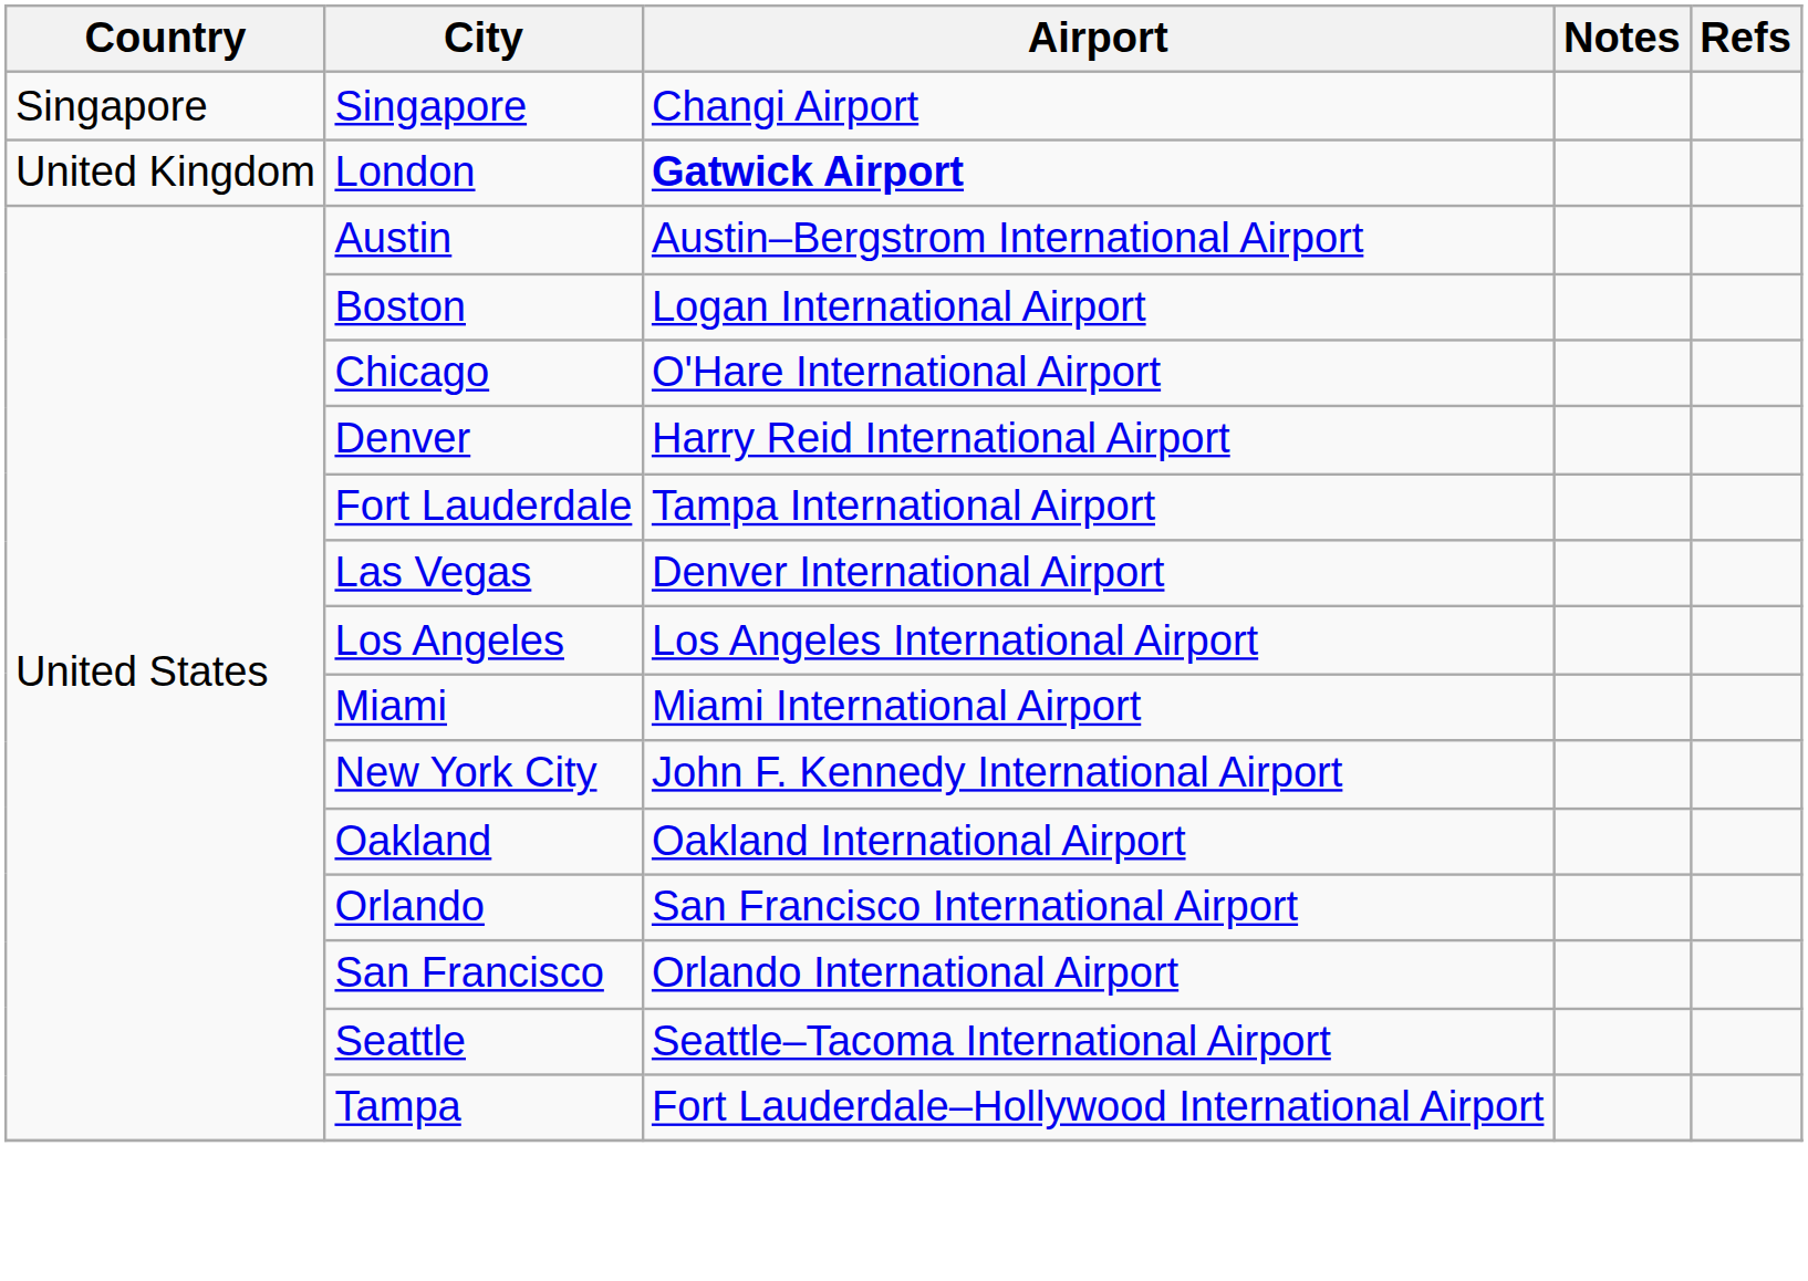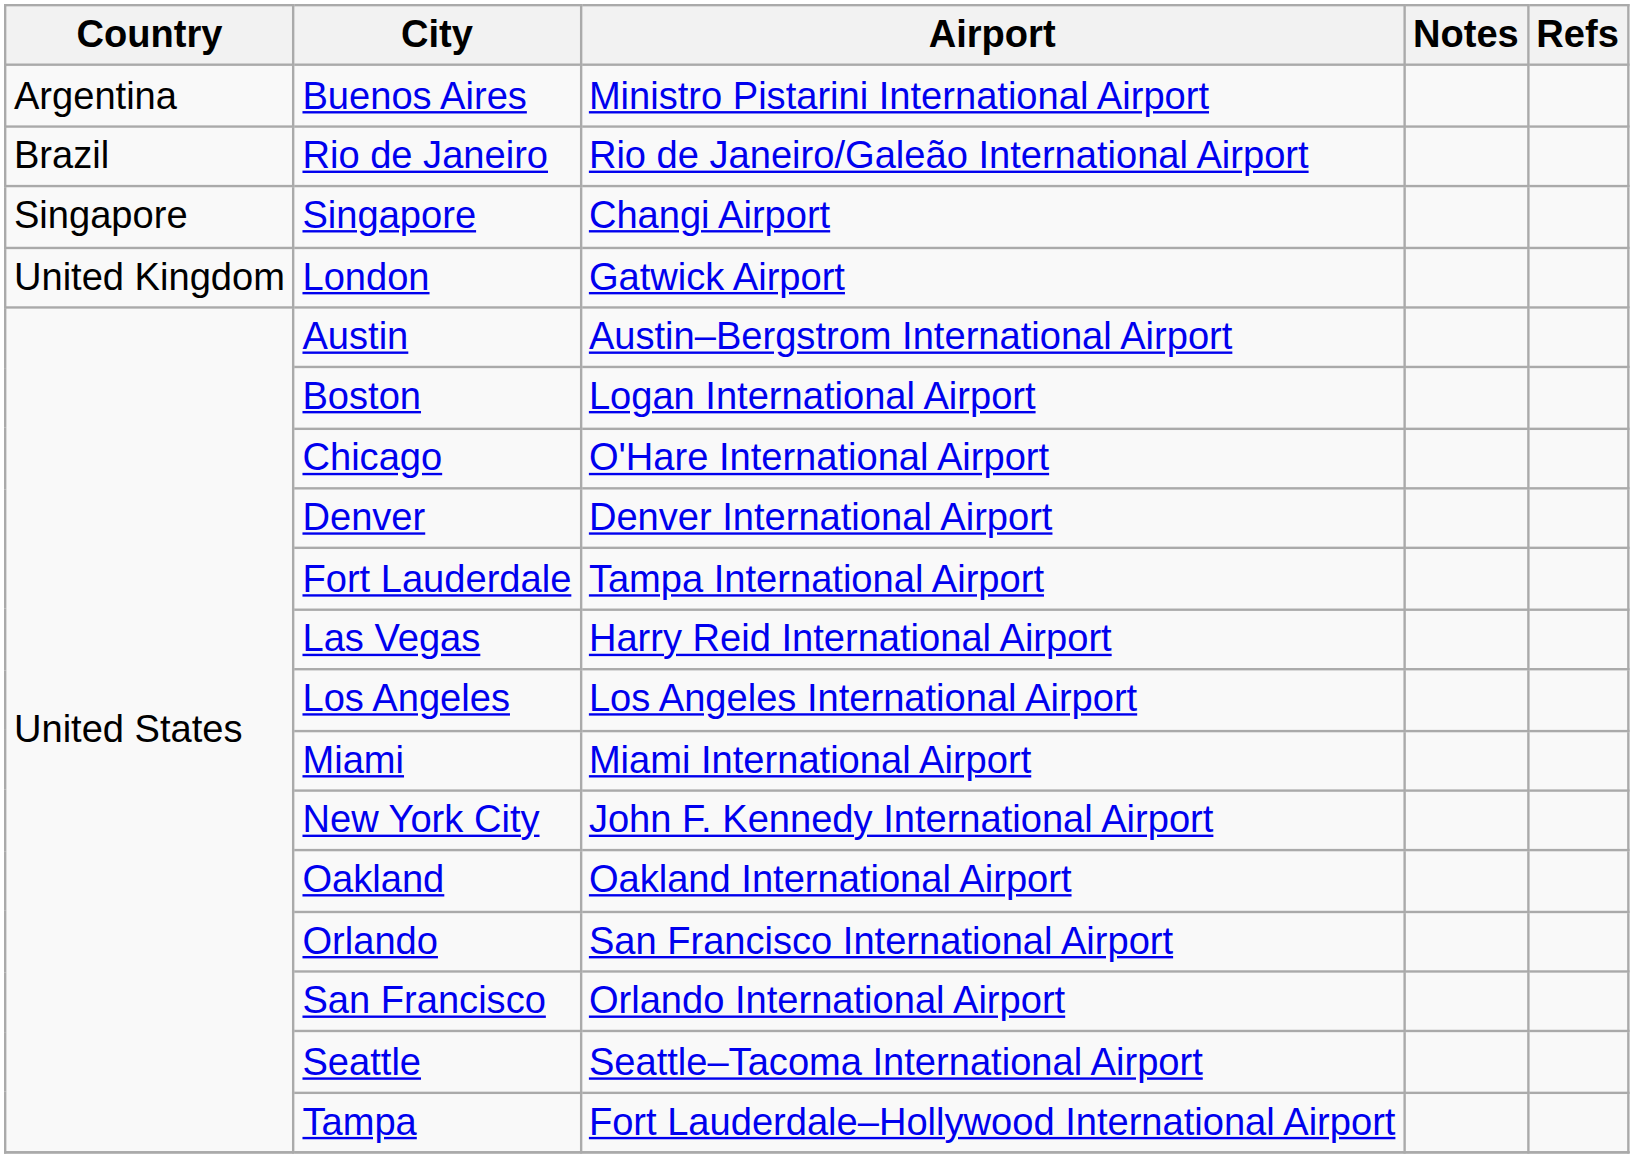+ row: Argentina | Buenos Aires | Ministro Pistarini International Airport
+ row: Brazil | Rio de Janeiro | Rio de Janeiro/Galeão International Airport
London | Airport: bold -> normal
Denver | Airport: Harry Reid International Airport -> Denver International Airport
Las Vegas | Airport: Denver International Airport -> Harry Reid International Airport
